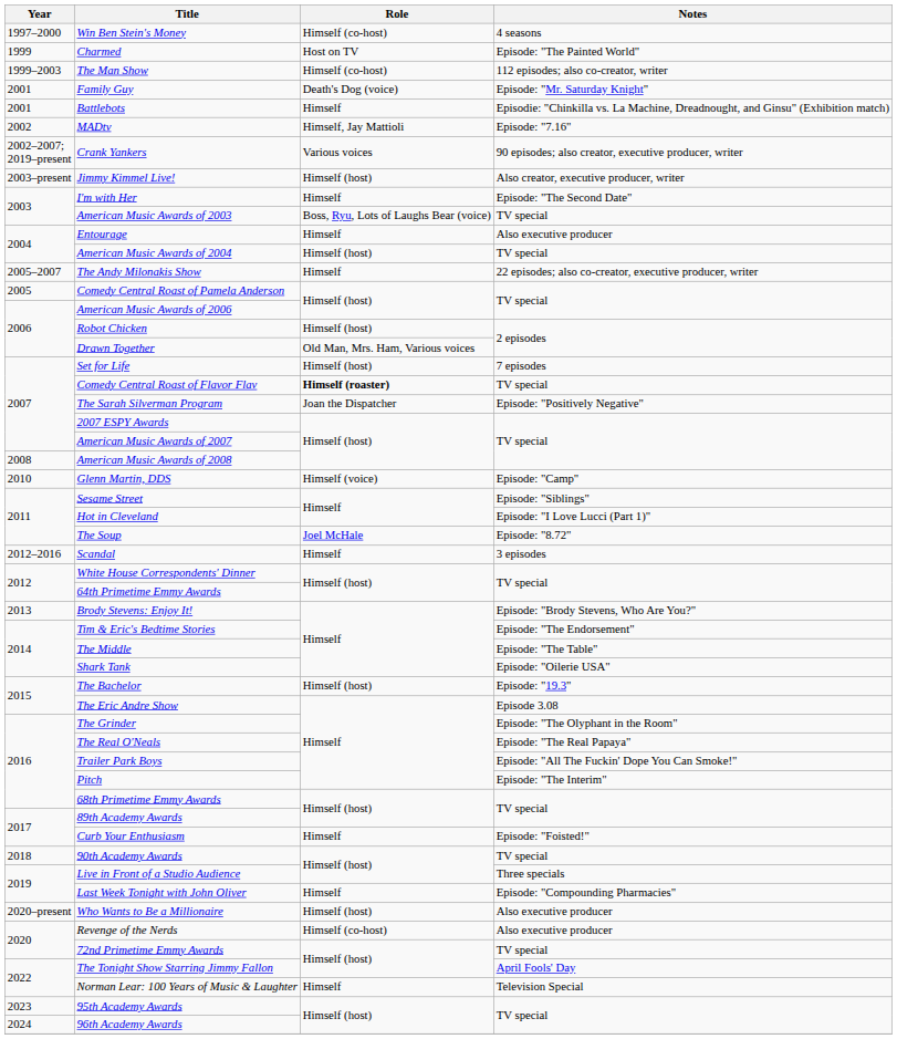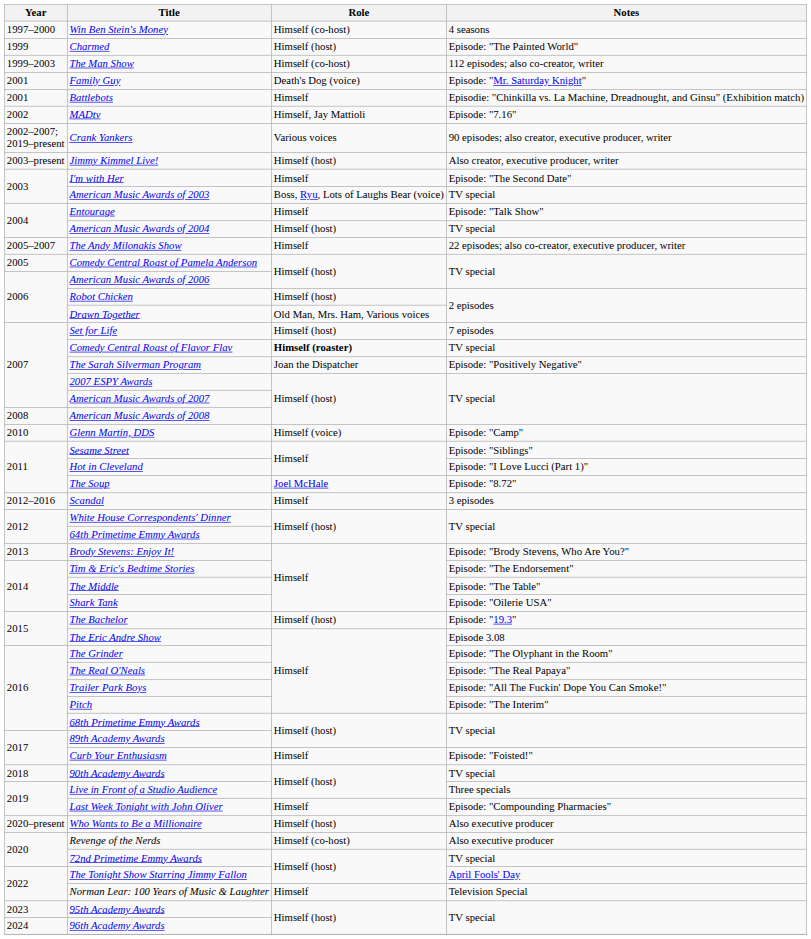Charmed | Role: Host on TV -> Himself (host)
Entourage | Notes: Also executive producer -> Episode: "Talk Show"
